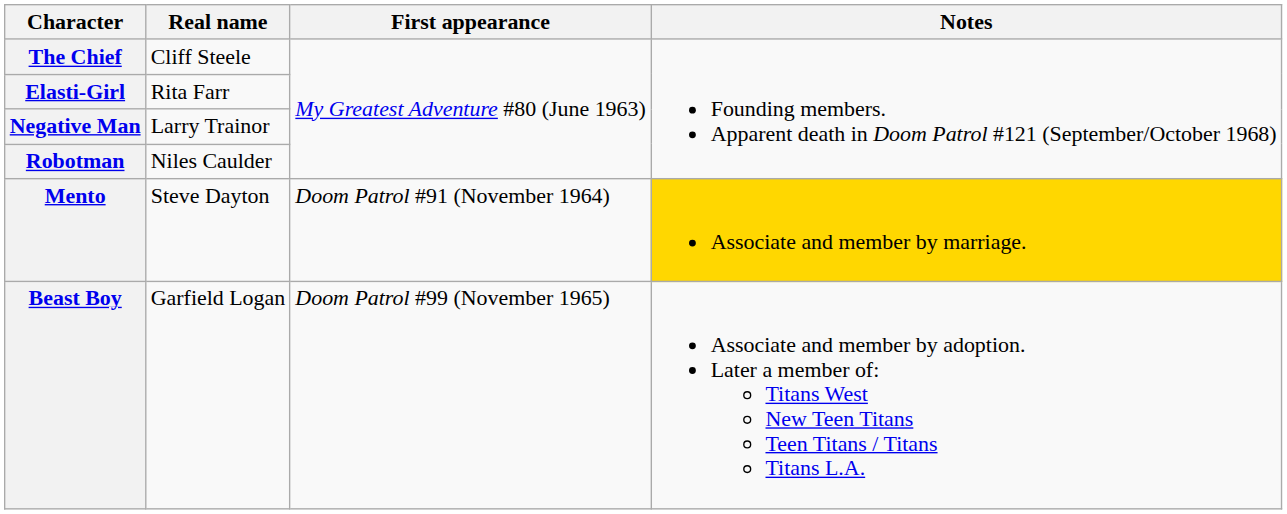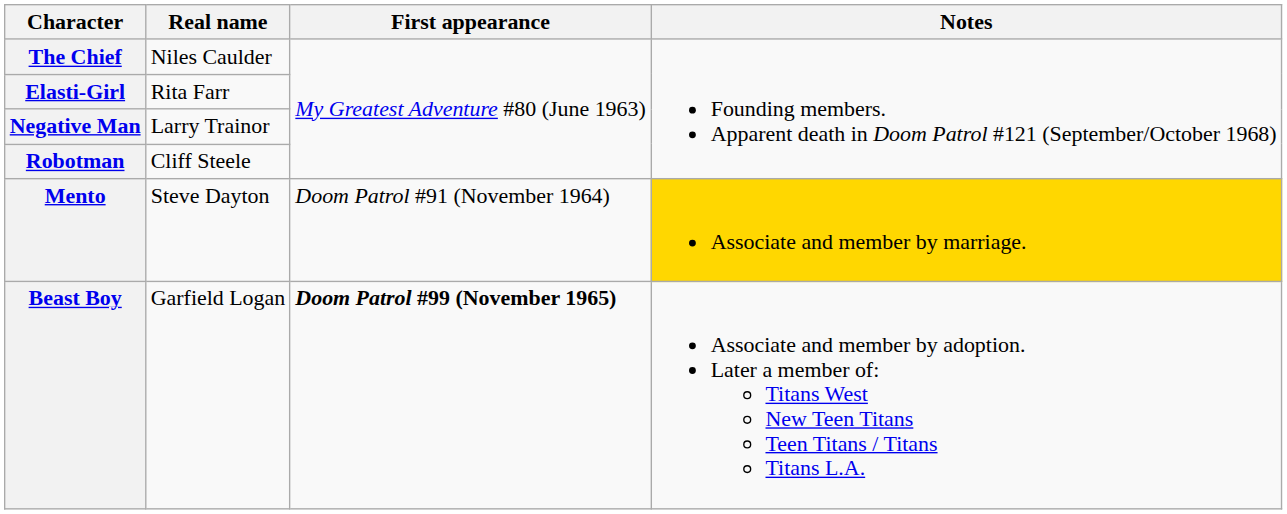The Chief | Real name: Cliff Steele -> Niles Caulder
Robotman | Real name: Niles Caulder -> Cliff Steele
Beast Boy | First appearance: normal -> bold
